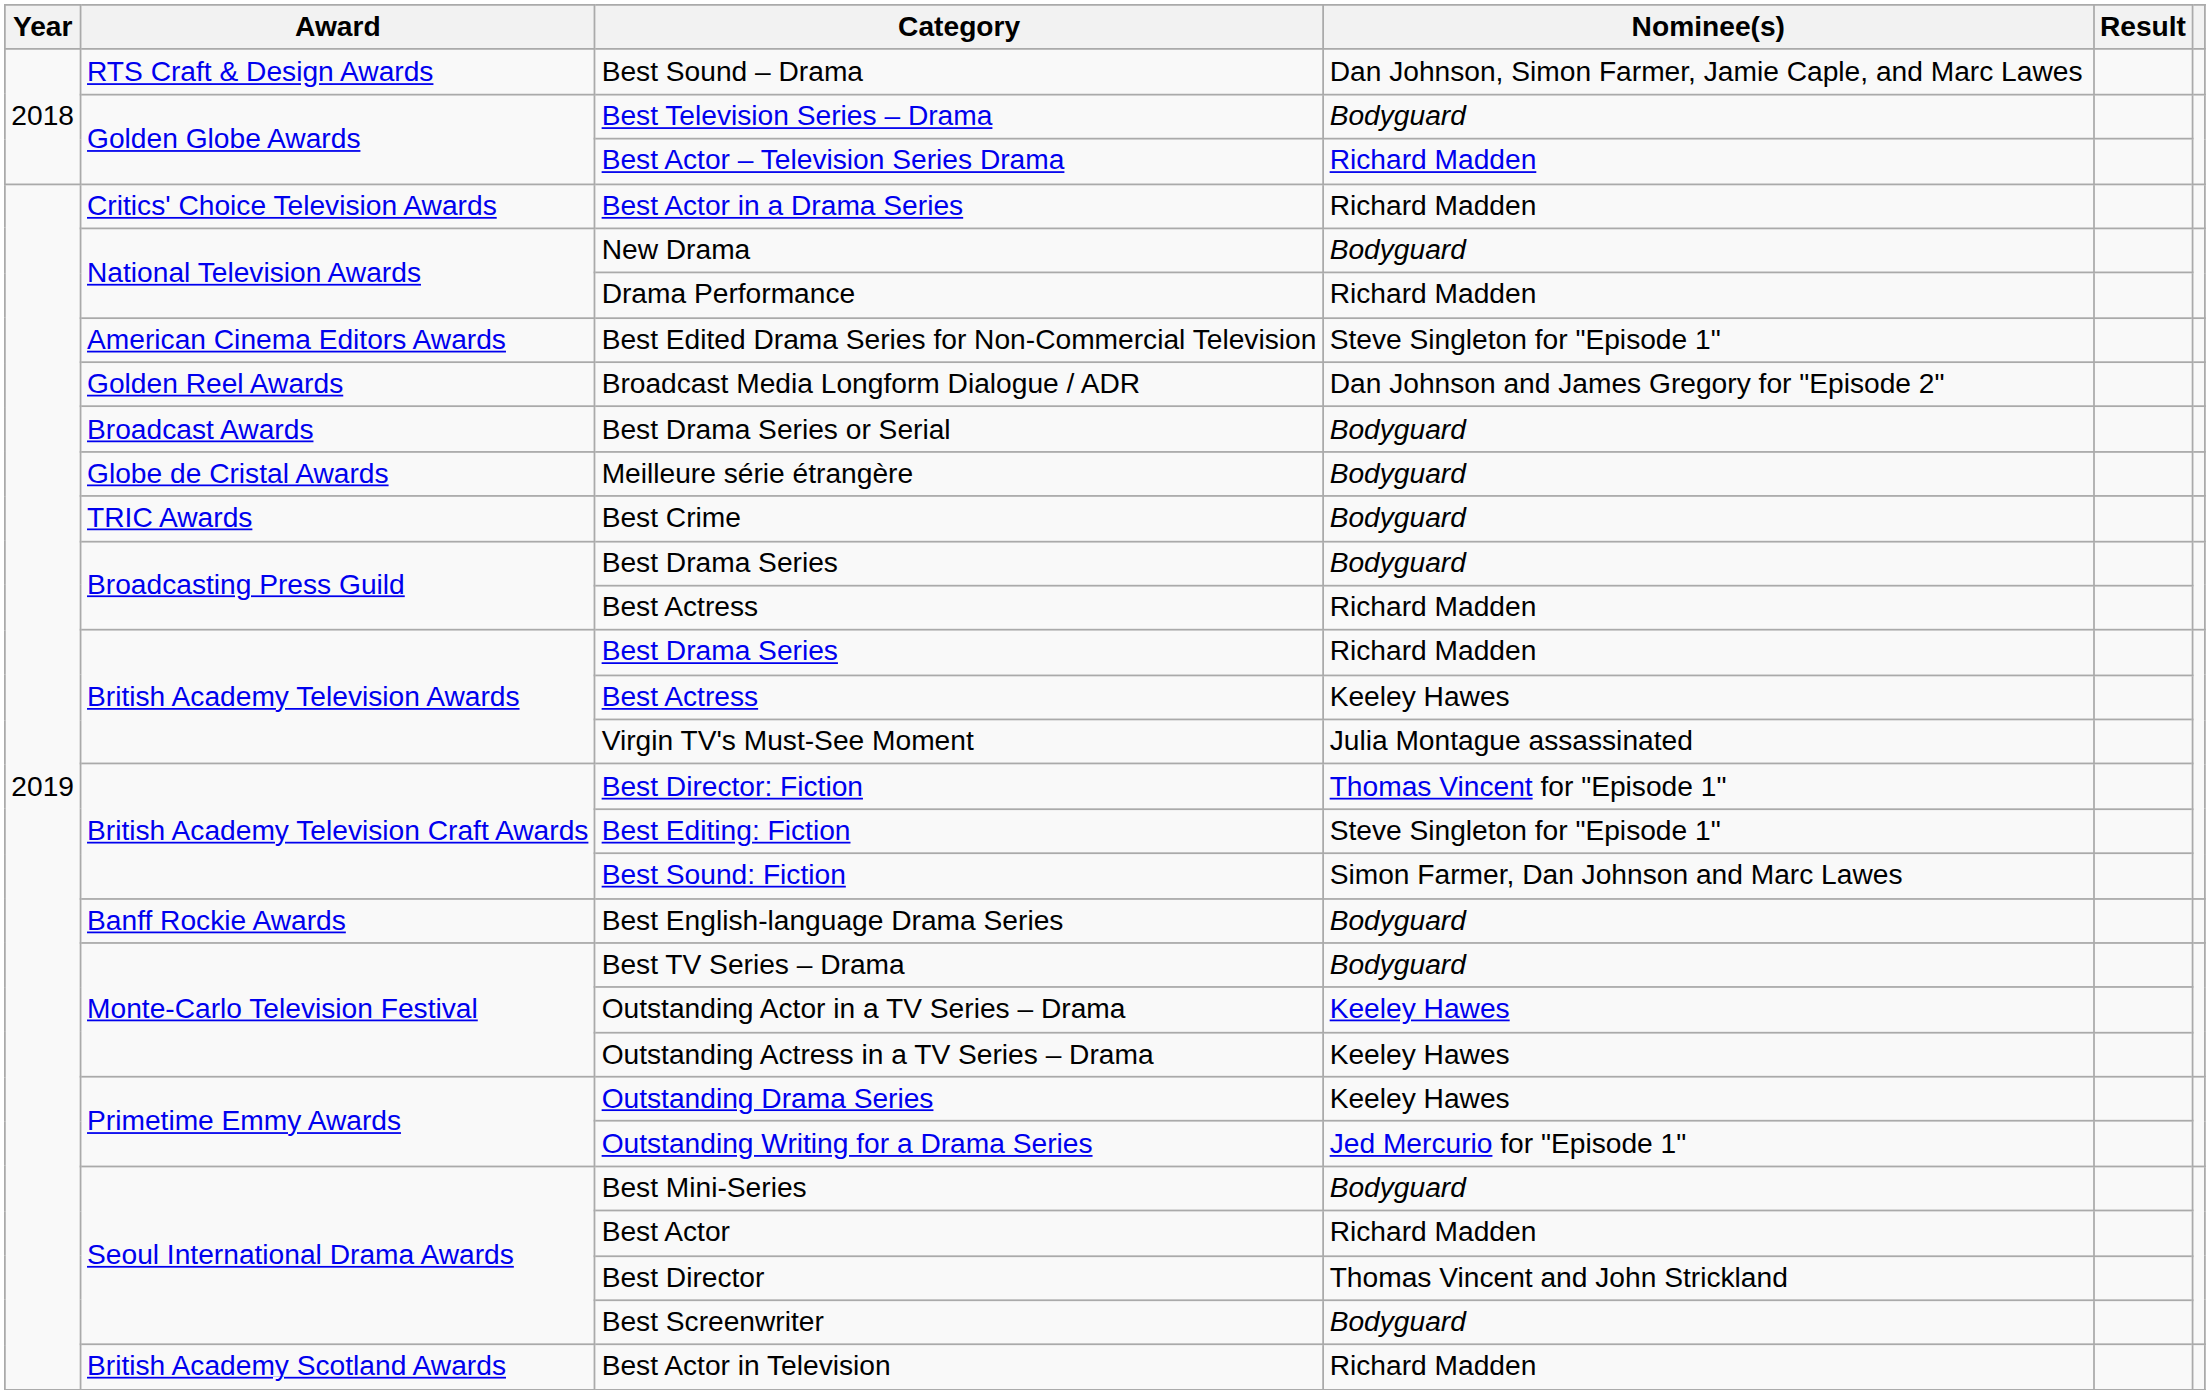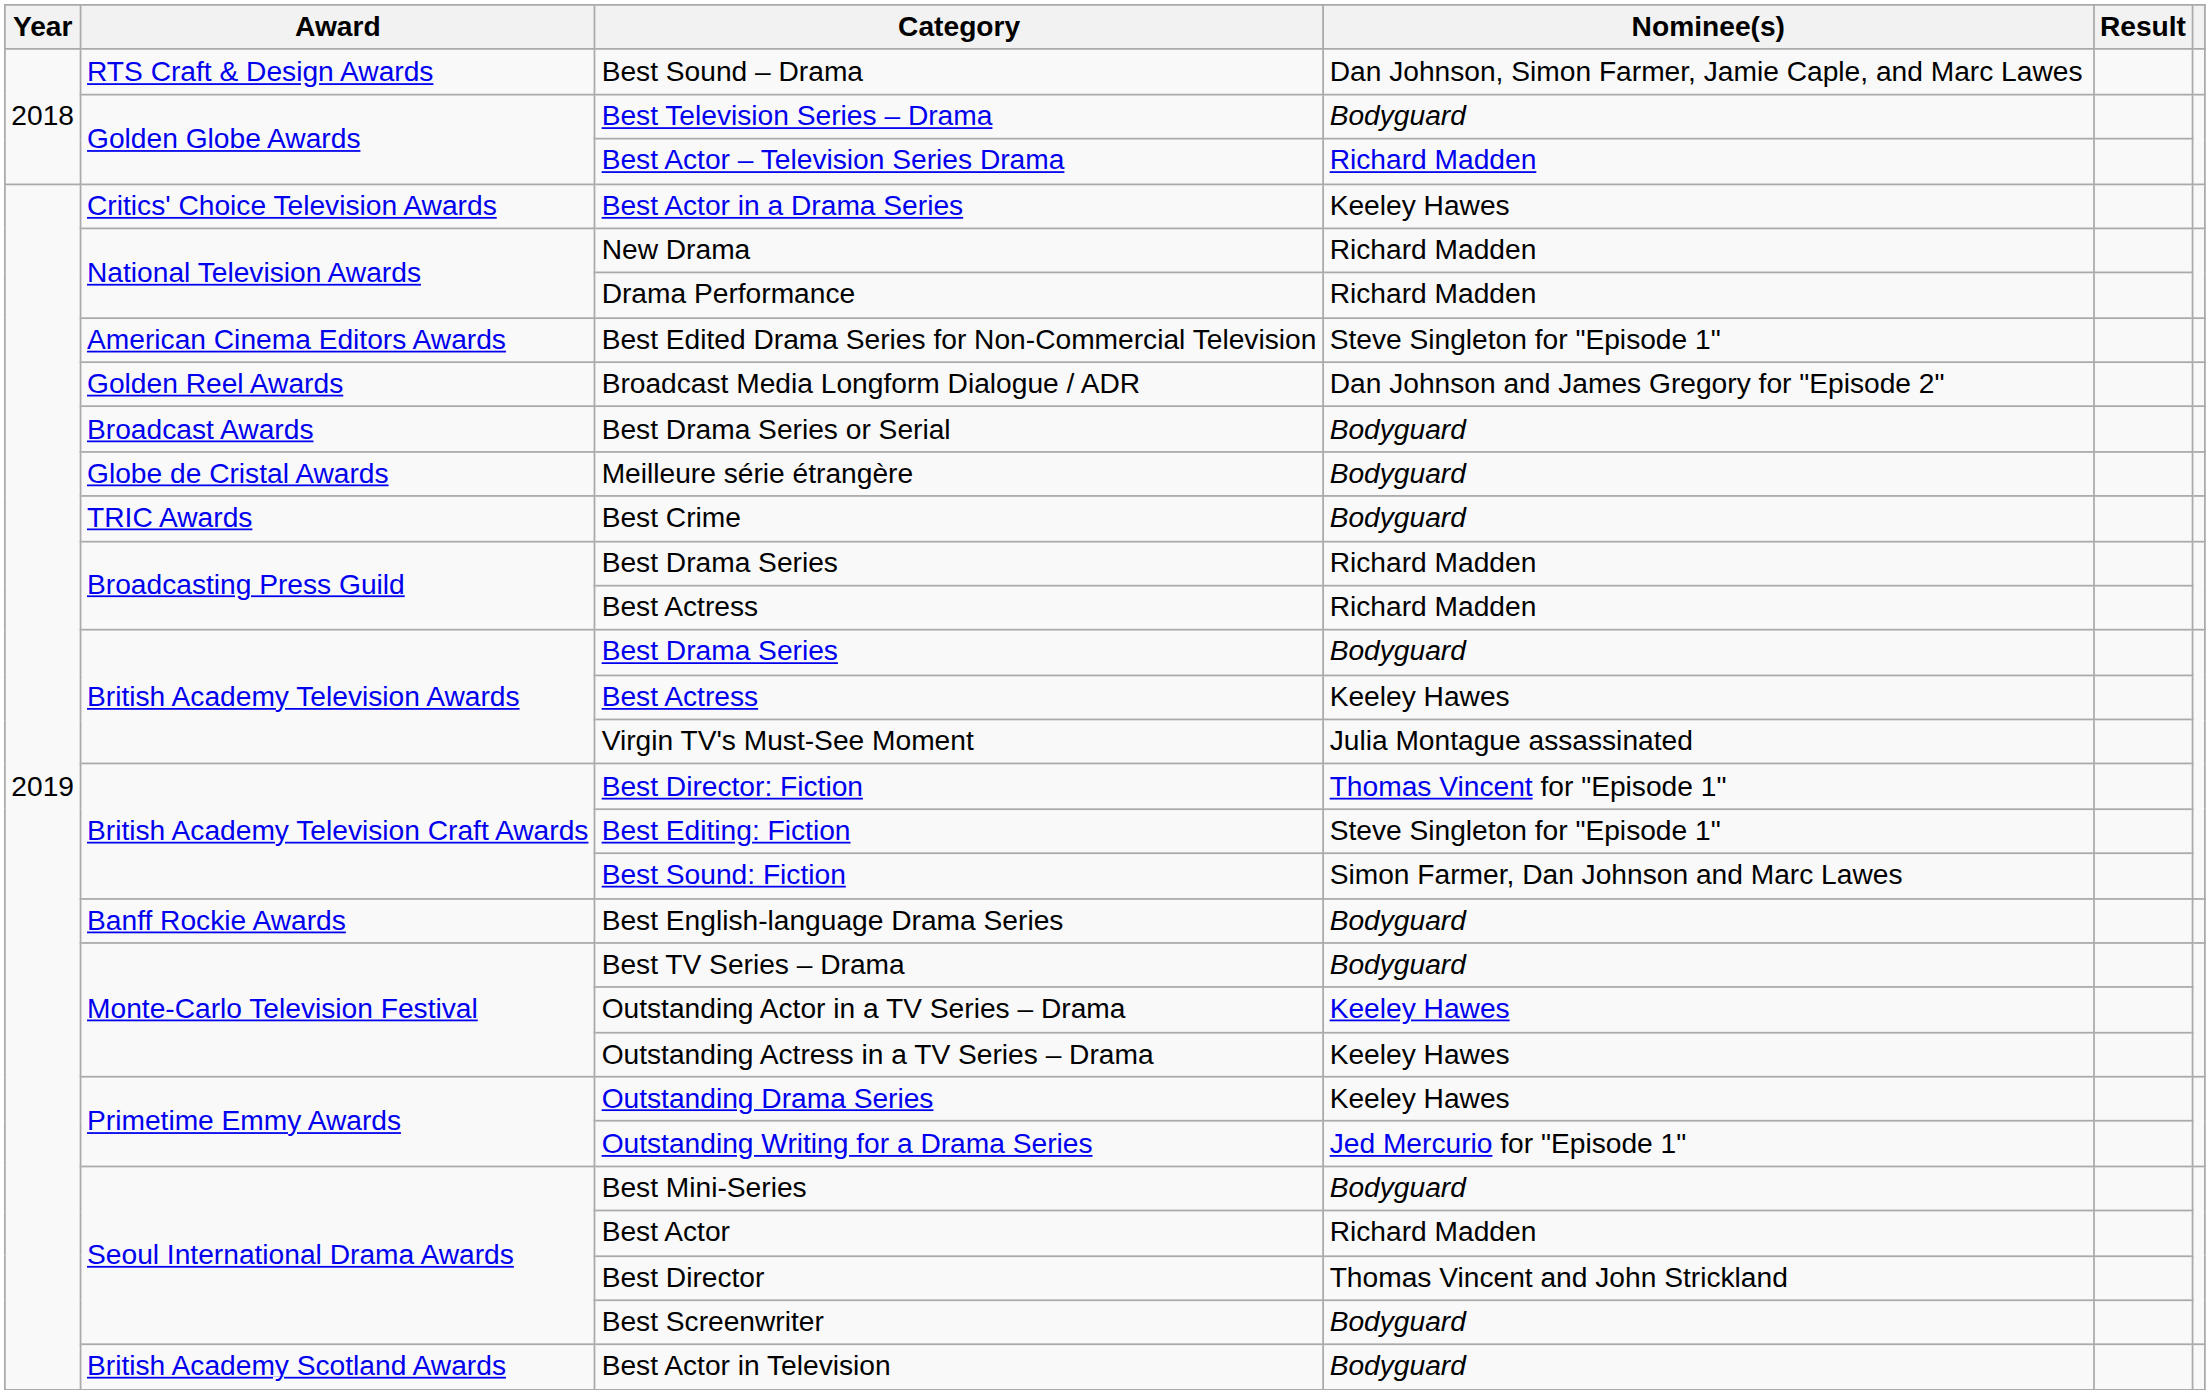Best Actor in a Drama Series | Nominee(s): Richard Madden -> Keeley Hawes
New Drama | Nominee(s): Bodyguard -> Richard Madden
Broadcasting Press Guild / Best Drama Series | Nominee(s): Bodyguard -> Richard Madden
British Academy Television Awards / Best Drama Series | Nominee(s): Richard Madden -> Bodyguard
Best Actor in Television | Nominee(s): Richard Madden -> Bodyguard
